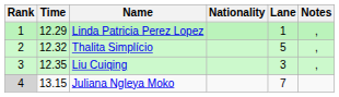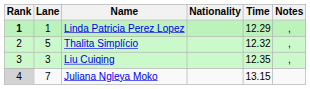columns swapped: Lane <-> Time
Linda Patricia Perez Lopez | Rank: normal -> bold
